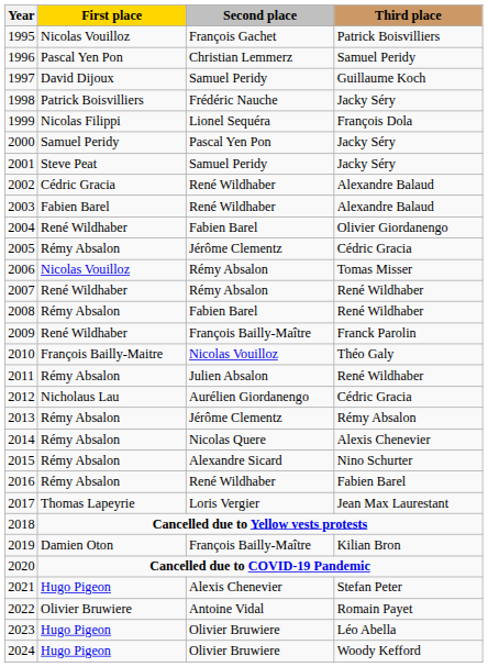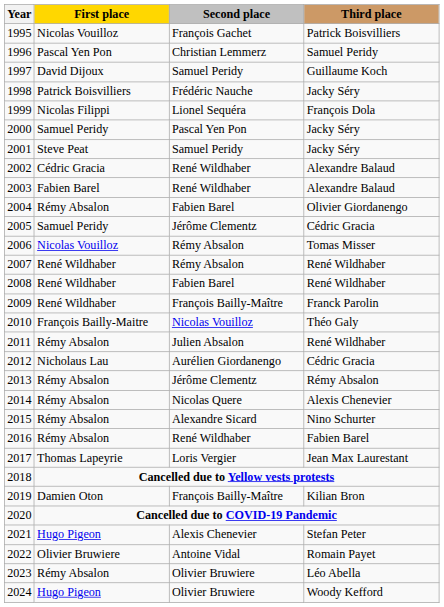2004 | First place: René Wildhaber -> Rémy Absalon
2005 | First place: Rémy Absalon -> Samuel Peridy
2008 | First place: Rémy Absalon -> René Wildhaber
2023 | First place: Hugo Pigeon -> Rémy Absalon
